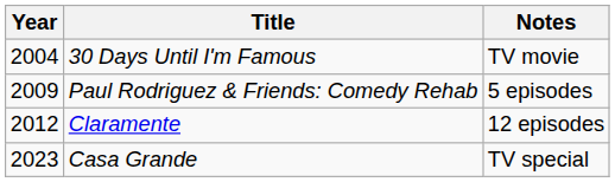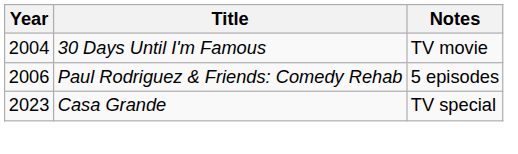Paul Rodriguez & Friends: Comedy Rehab | Year: 2009 -> 2006
- row: 2012 | Claramente | 12 episodes
